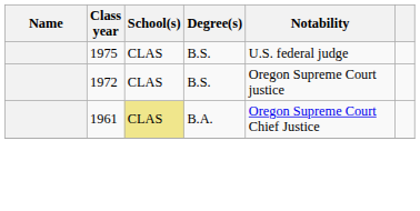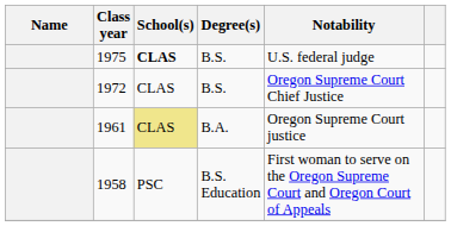1975 | School(s): normal -> bold
1972 | Notability: Oregon Supreme Court justice -> Oregon Supreme Court Chief Justice
1961 | Notability: Oregon Supreme Court Chief Justice -> Oregon Supreme Court justice
+ row: 1958 | PSC | B.S. Education | First woman to serve on the Oregon Supreme Court and Oregon Court of Appeals
